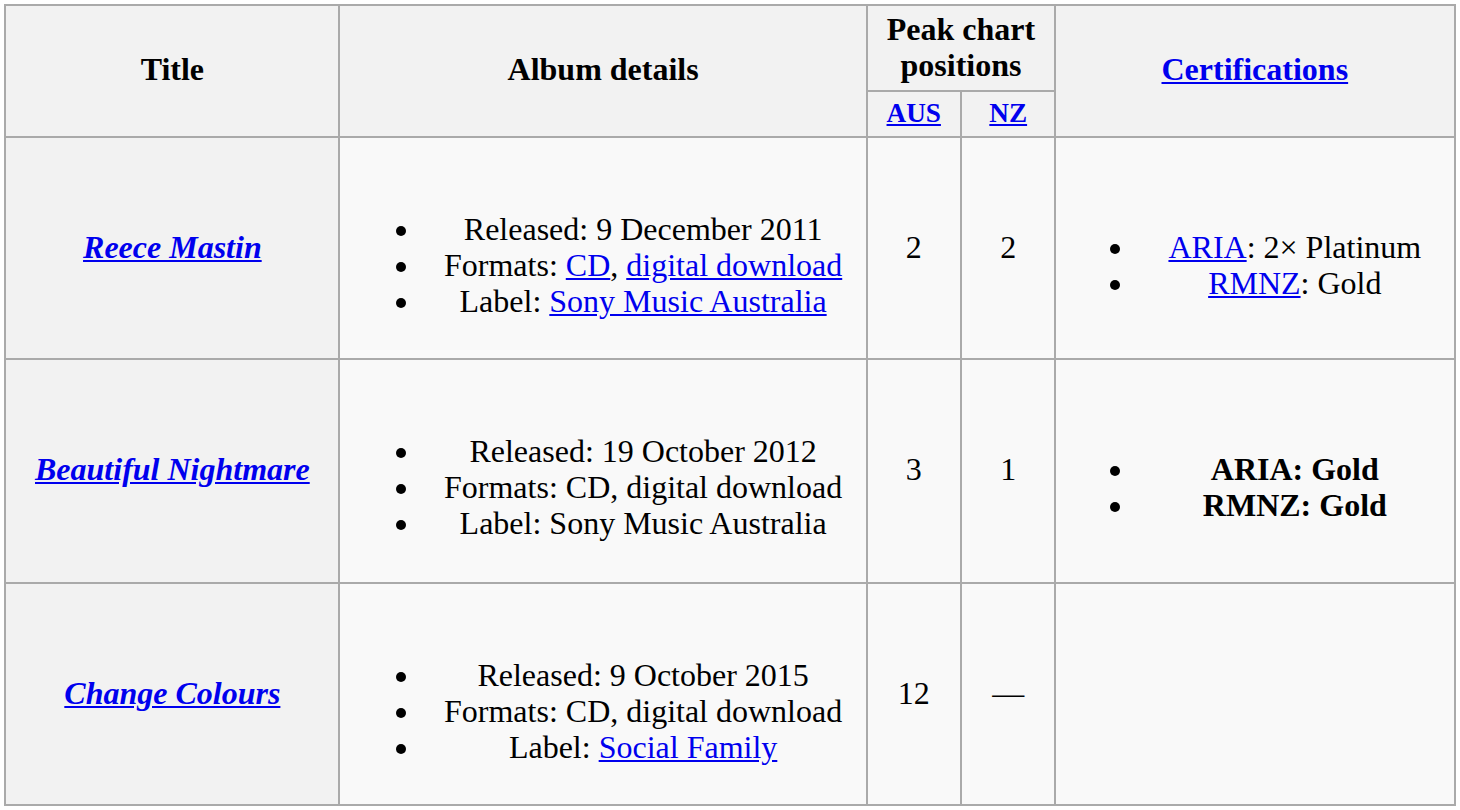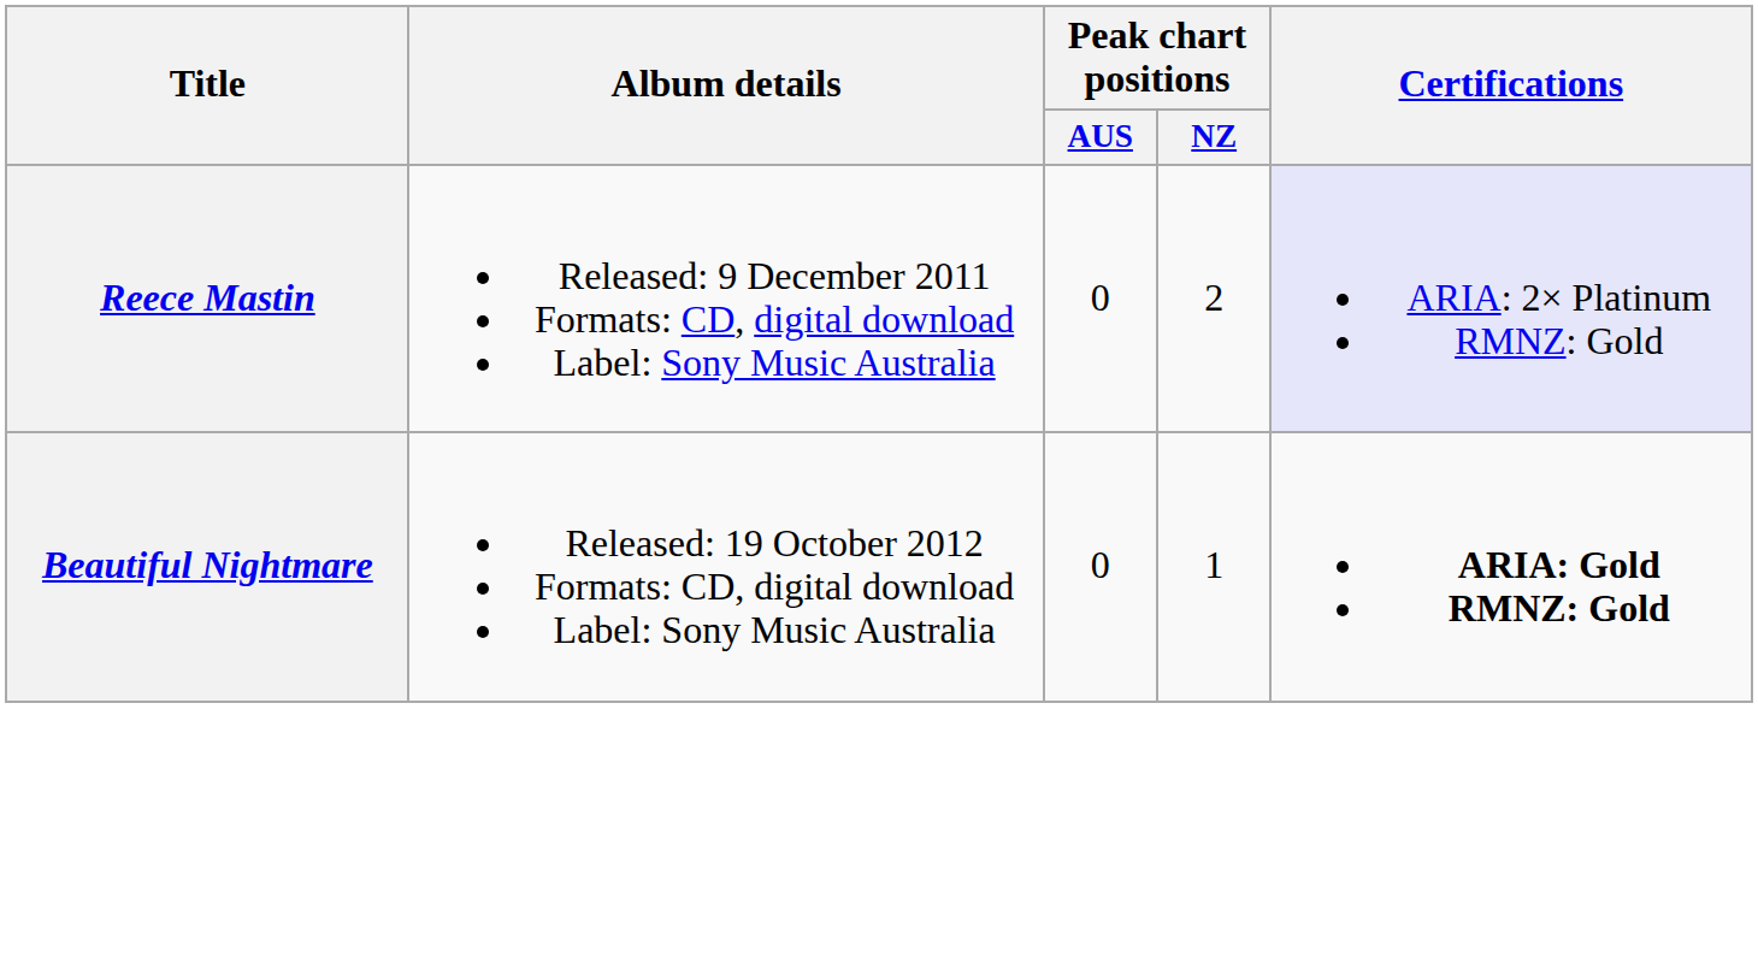Reece Mastin | Peak chart positions / AUS: 2 -> 0
Reece Mastin | Certifications: no background -> lavender background
Beautiful Nightmare | Peak chart positions / AUS: 3 -> 0
- row: Change Colours | Released: 9 October 2015 Formats: CD, digital download Label: Social Family | 12 | —
